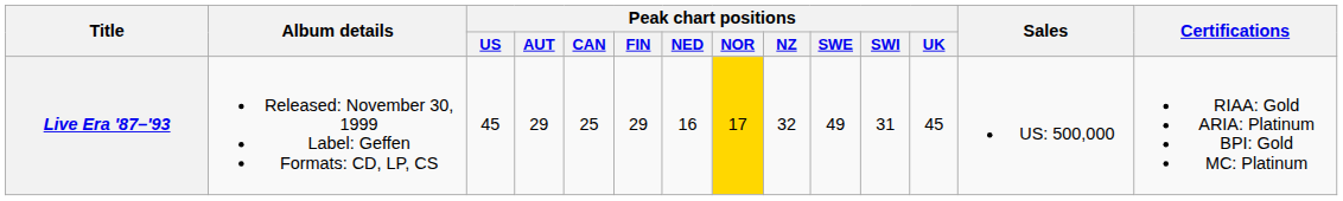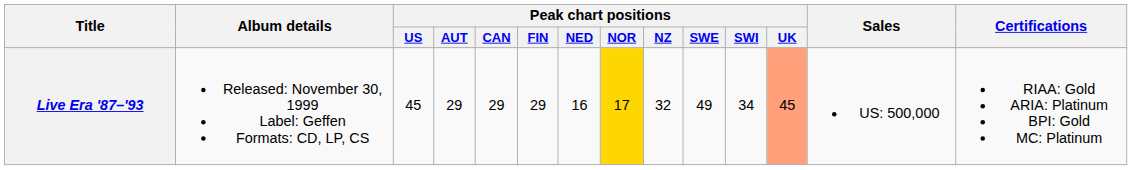Live Era '87–'93 | Peak chart positions / CAN: 25 -> 29
Live Era '87–'93 | Peak chart positions / SWI: 31 -> 34
Live Era '87–'93 | Peak chart positions / UK: no background -> lightsalmon background
